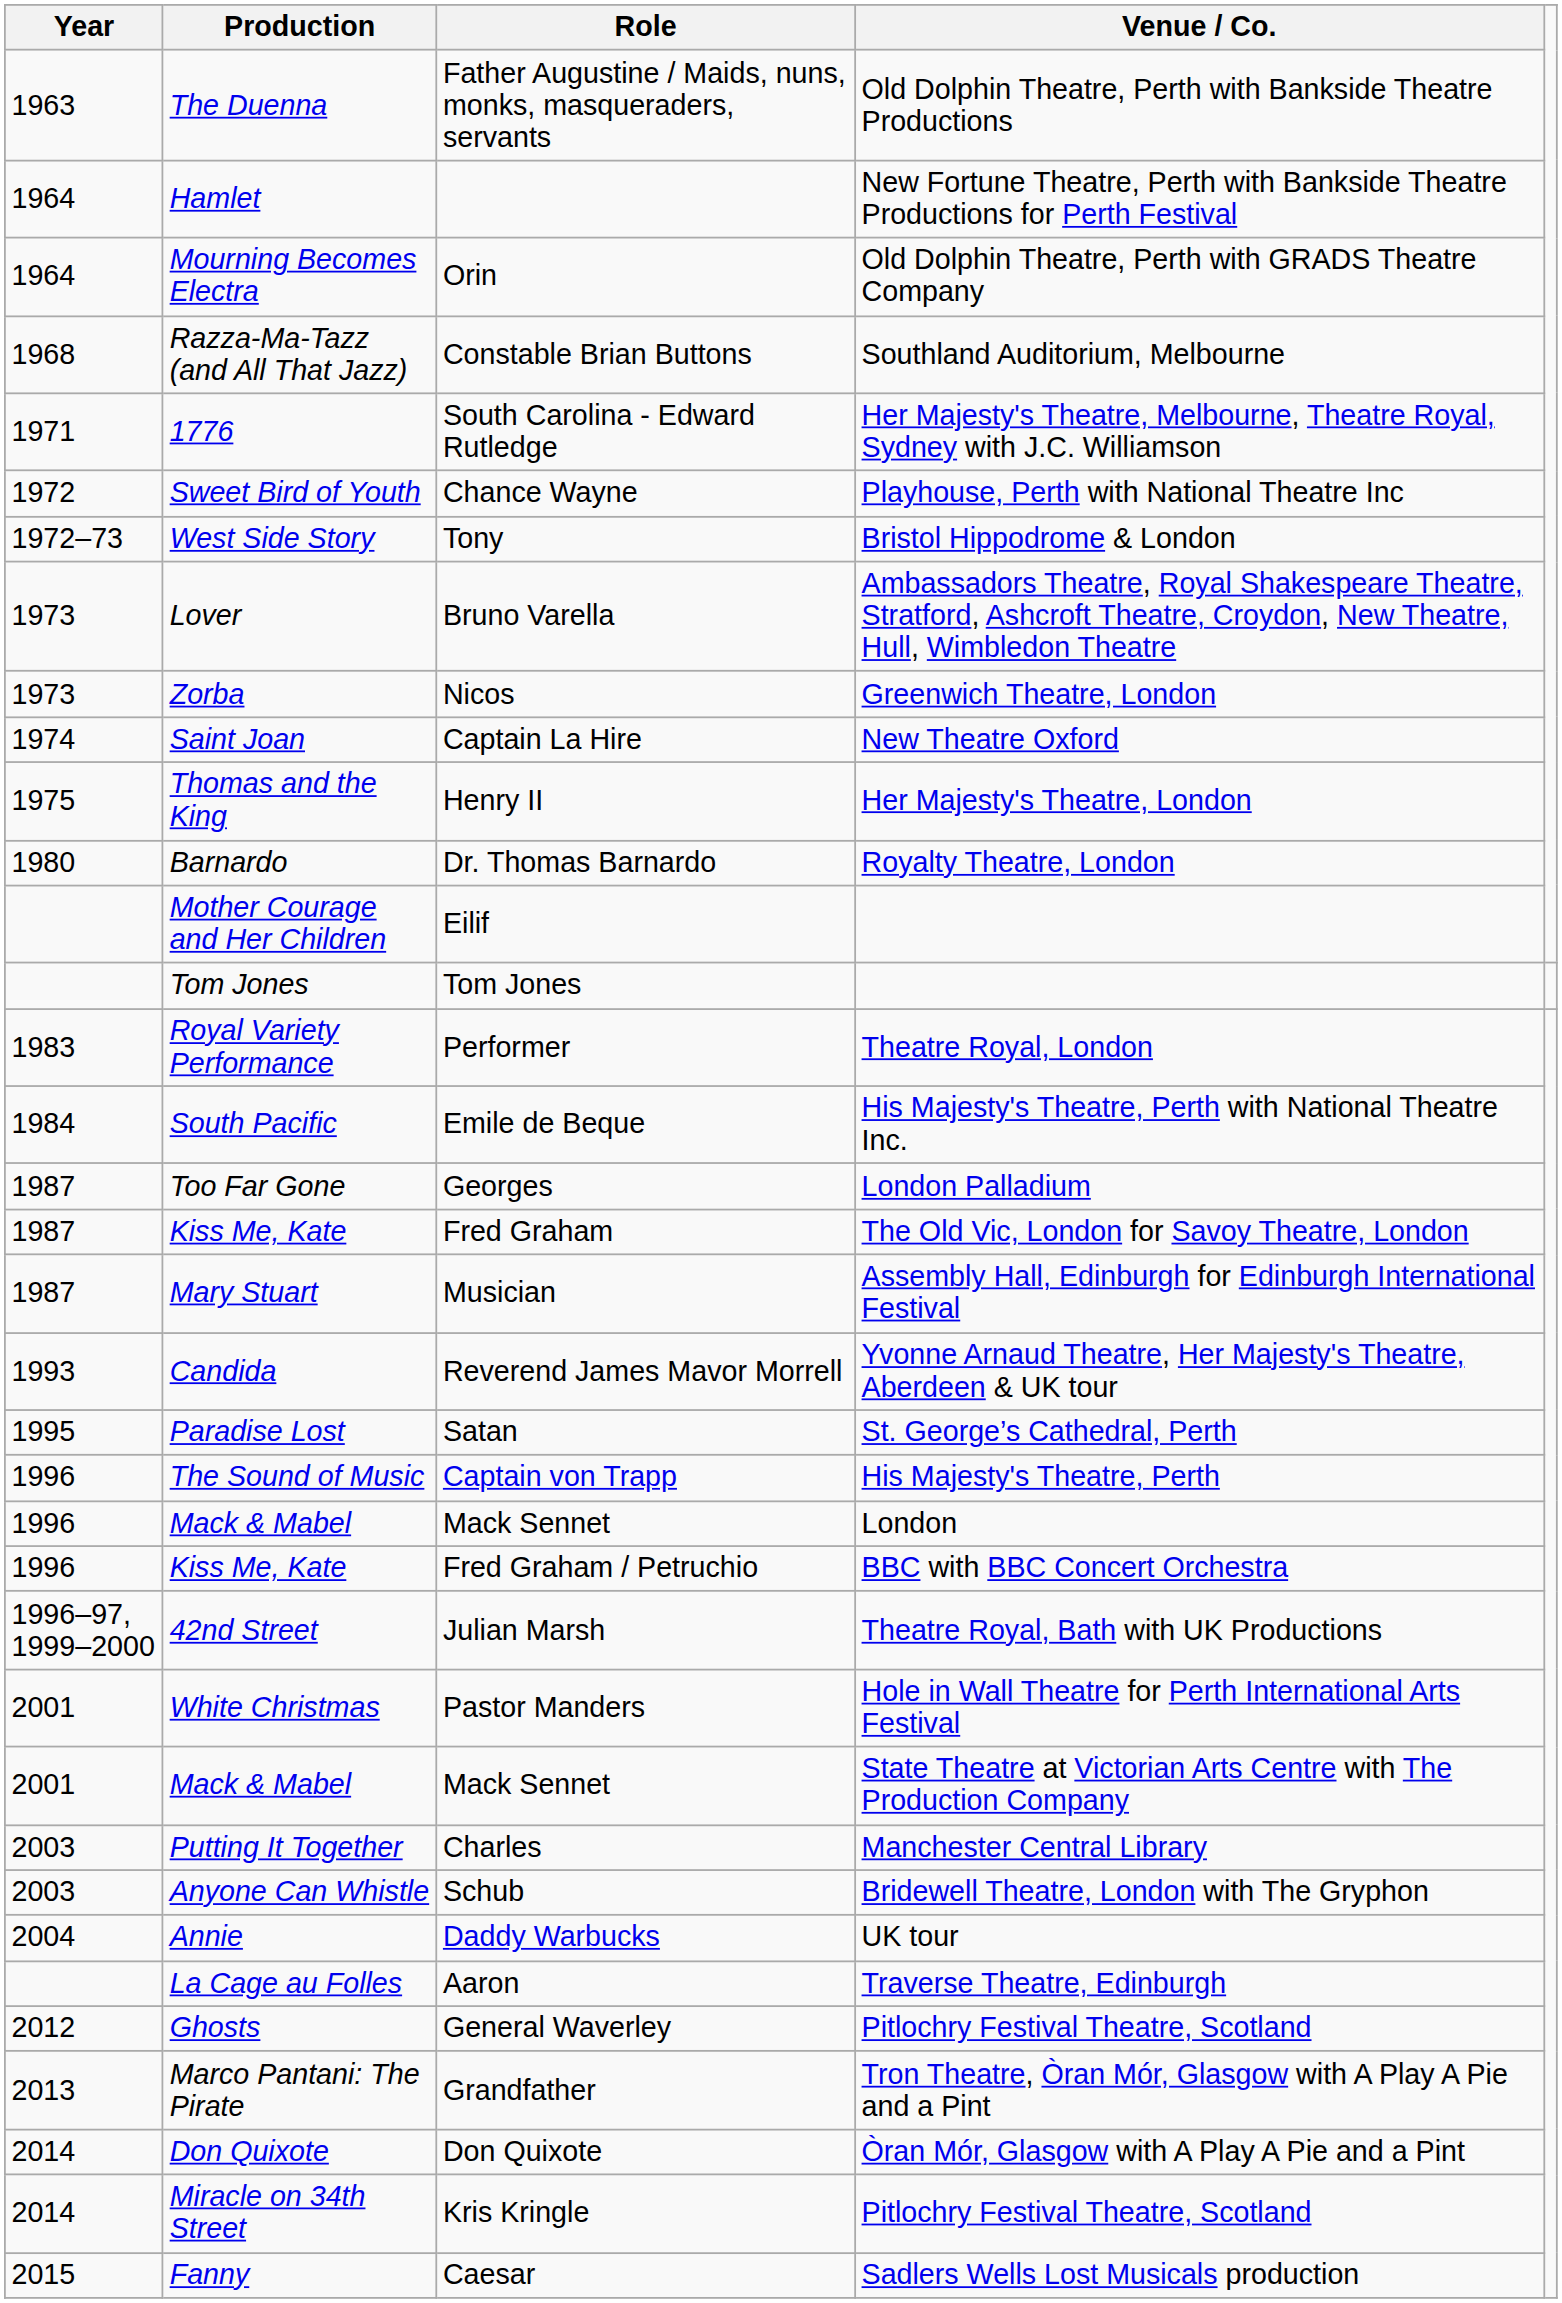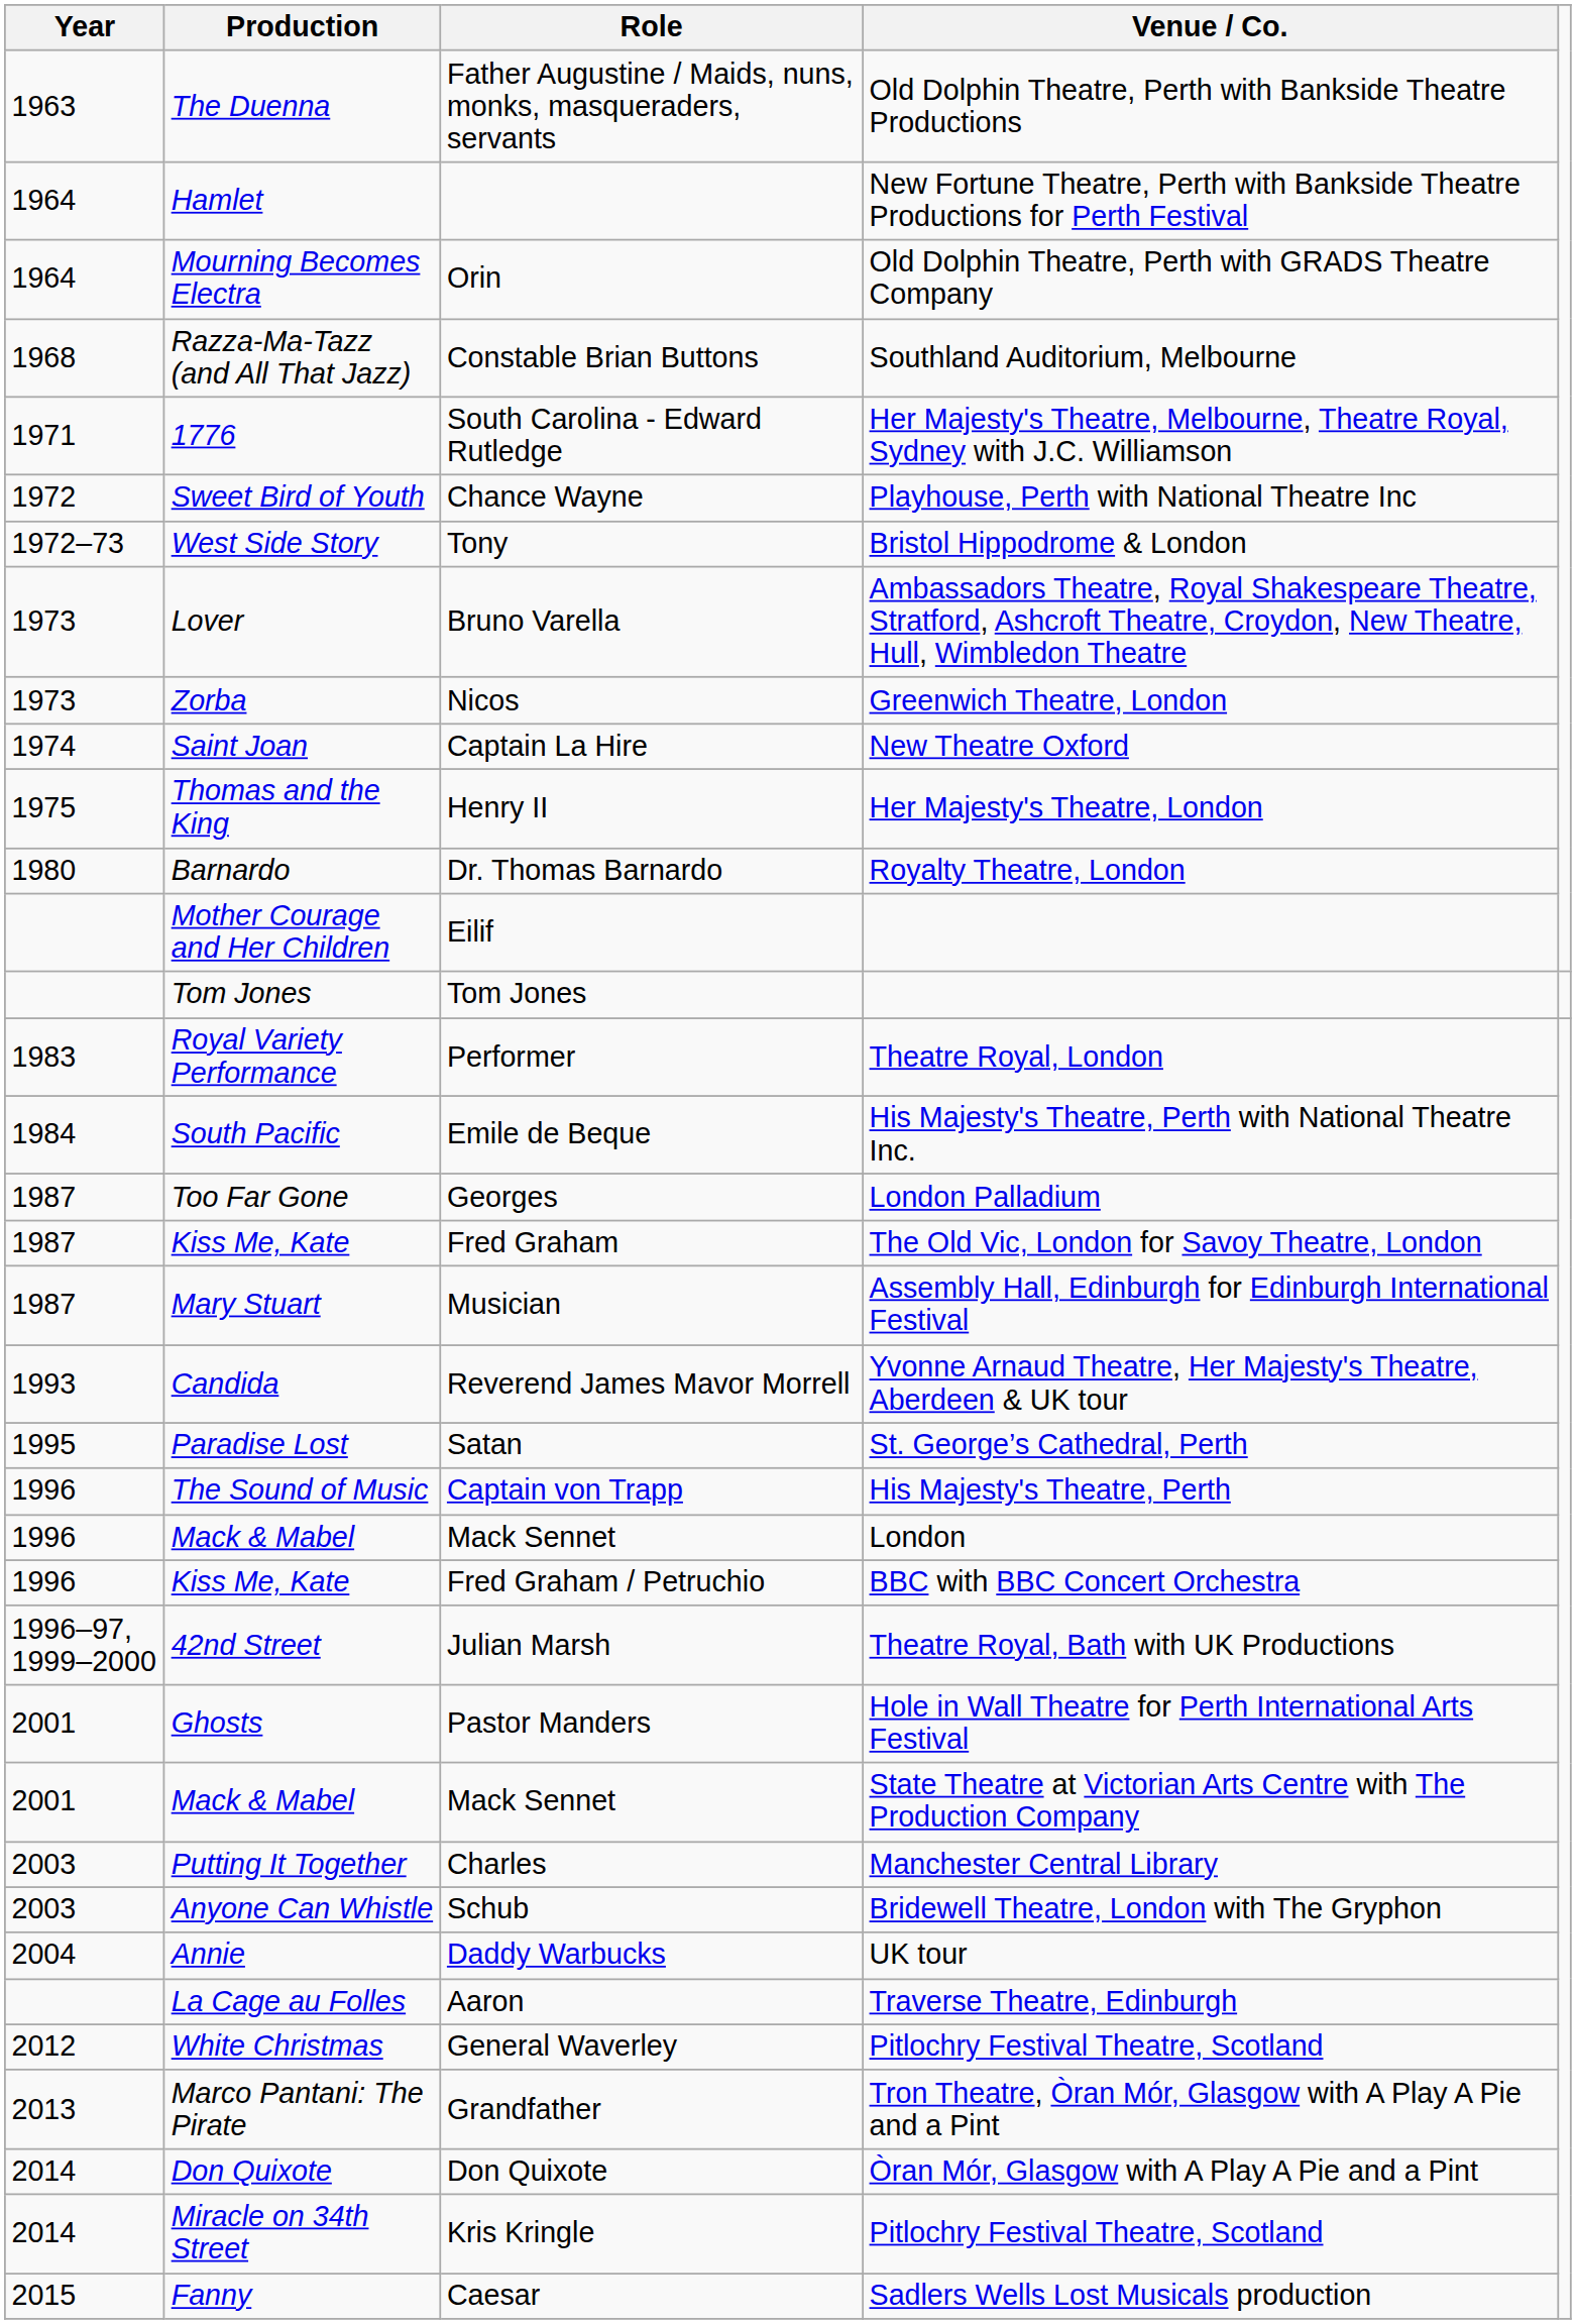Pastor Manders | Production: White Christmas -> Ghosts
General Waverley | Production: Ghosts -> White Christmas
